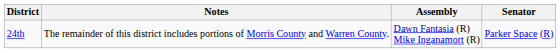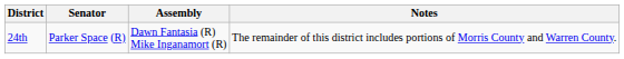columns swapped: Senator <-> Notes
